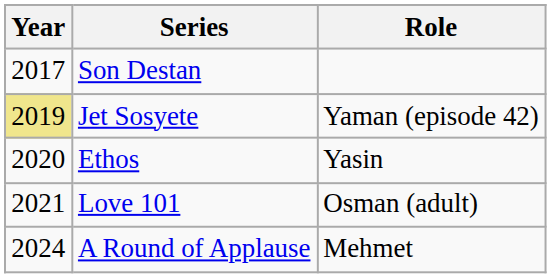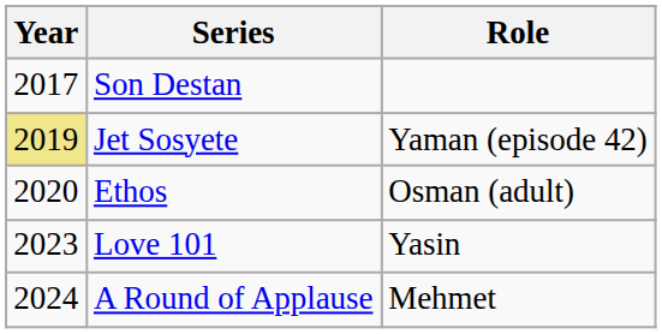Ethos | Role: Yasin -> Osman (adult)
Love 101 | Year: 2021 -> 2023
Love 101 | Role: Osman (adult) -> Yasin
